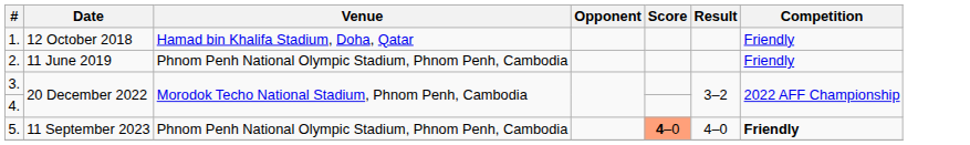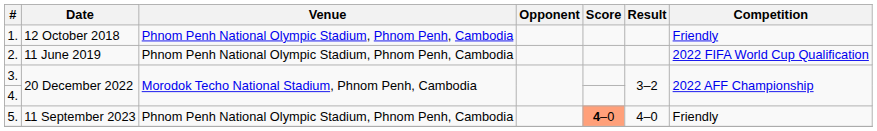1. | Venue: Hamad bin Khalifa Stadium, Doha, Qatar -> Phnom Penh National Olympic Stadium, Phnom Penh, Cambodia
2. | Competition: Friendly -> 2022 FIFA World Cup Qualification
5. | Competition: bold -> normal
